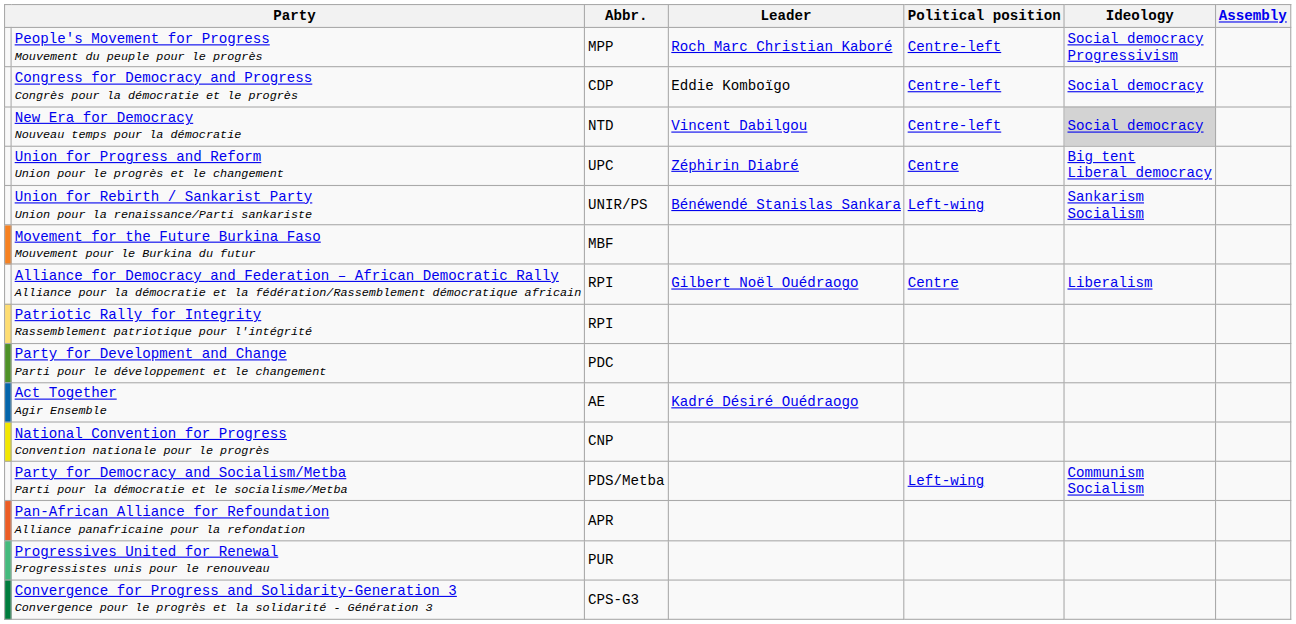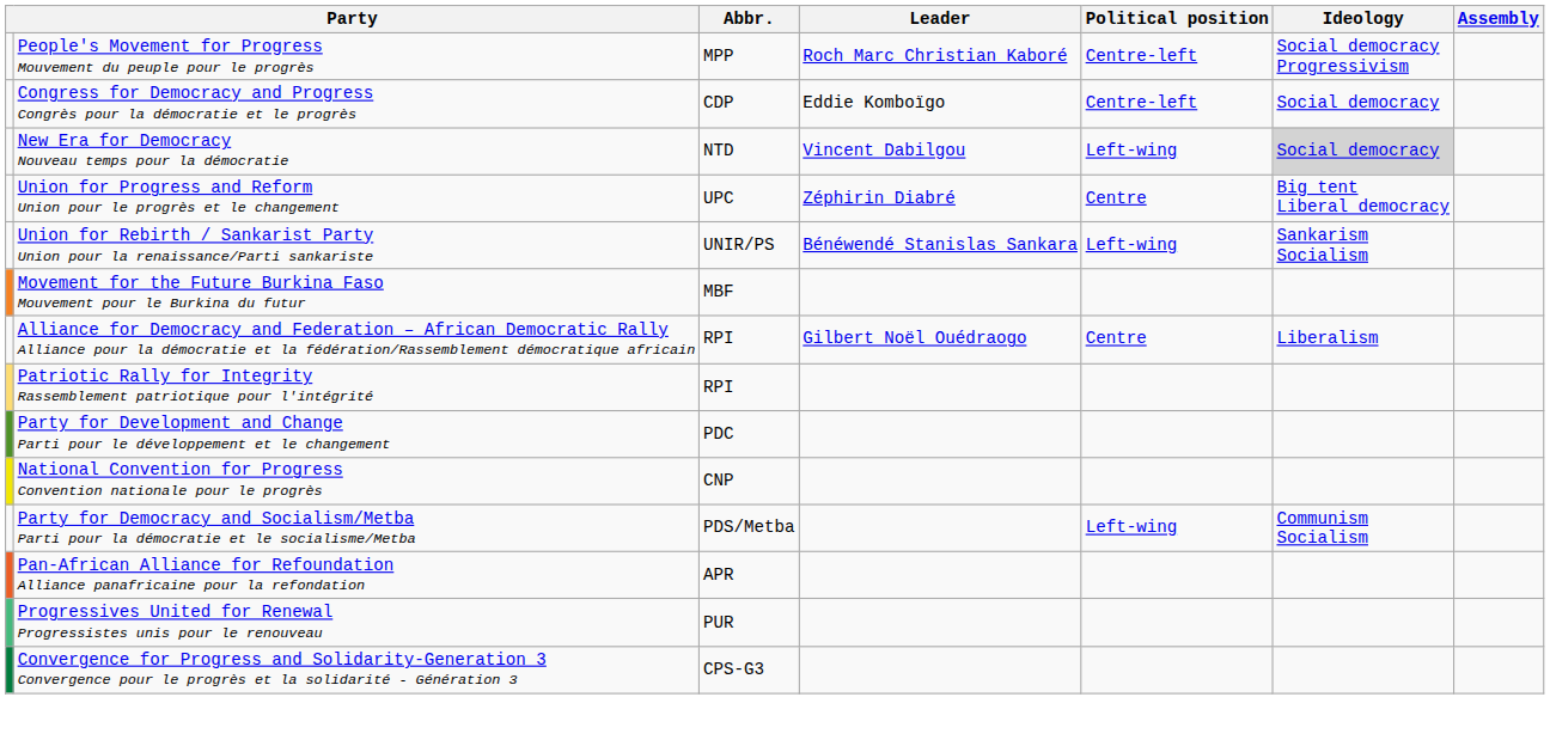New Era for Democracy Nouveau temps pour la démocratie | Political position: Centre-left -> Left-wing
- row: Act Together Agir Ensemble | AE | Kadré Désiré Ouédraogo
